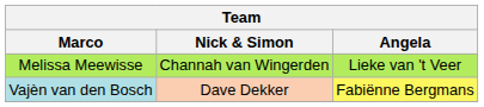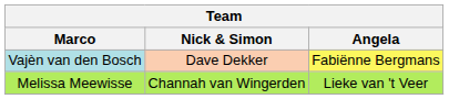rows swapped: Vajèn van den Bosch <-> Melissa Meewisse
